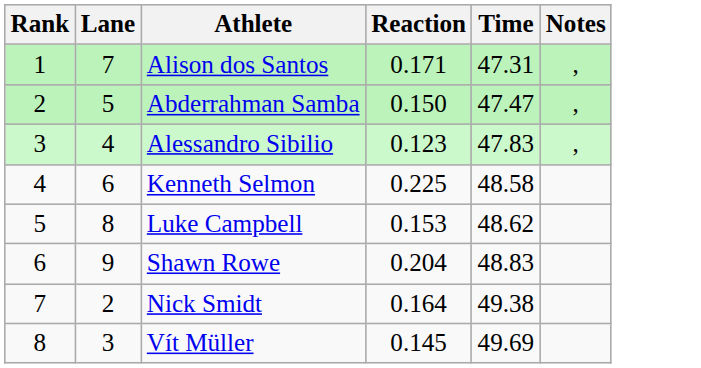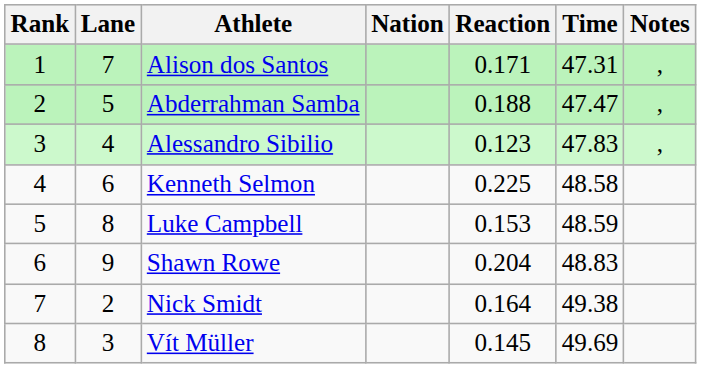+ column: Nation
Abderrahman Samba | Reaction: 0.150 -> 0.188
Luke Campbell | Time: 48.62 -> 48.59
